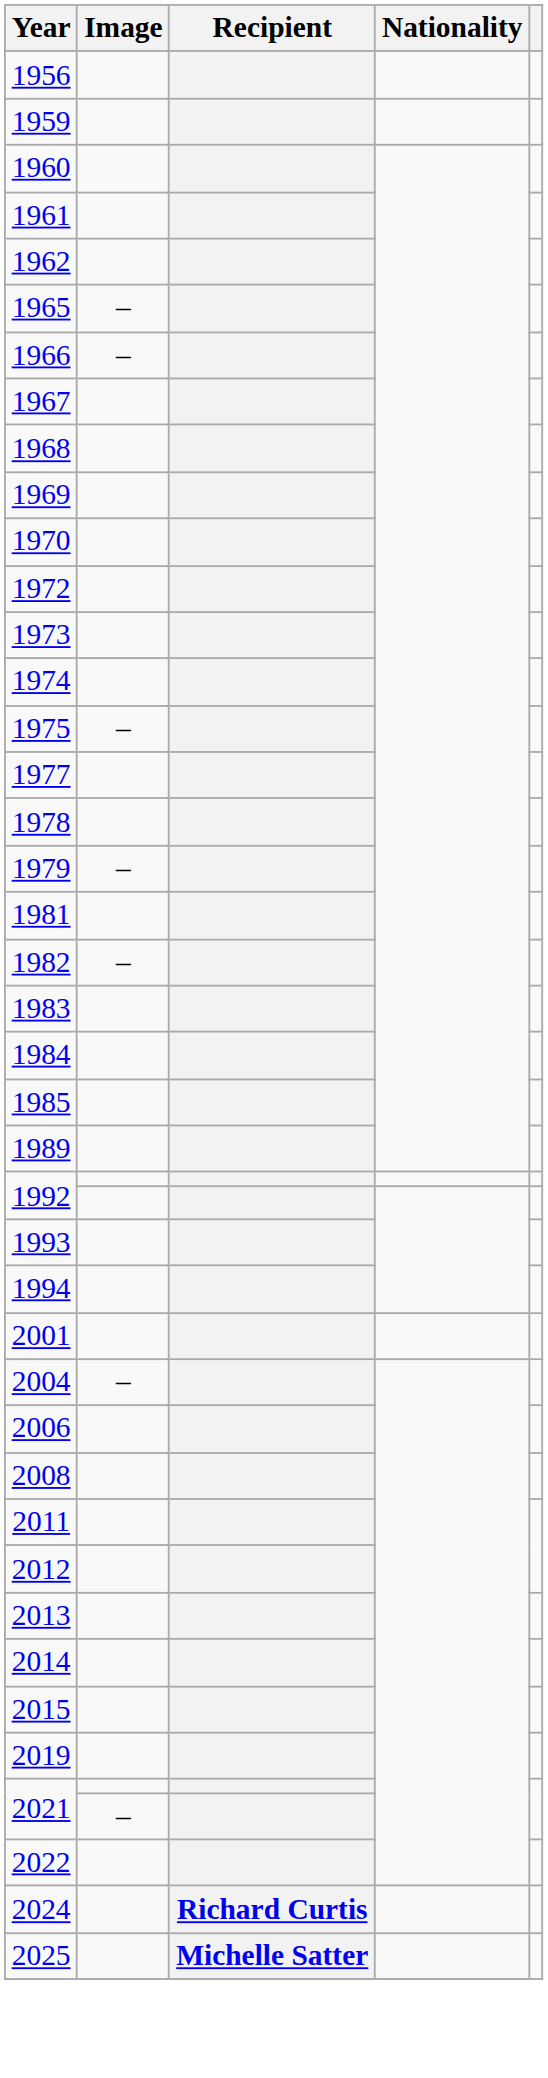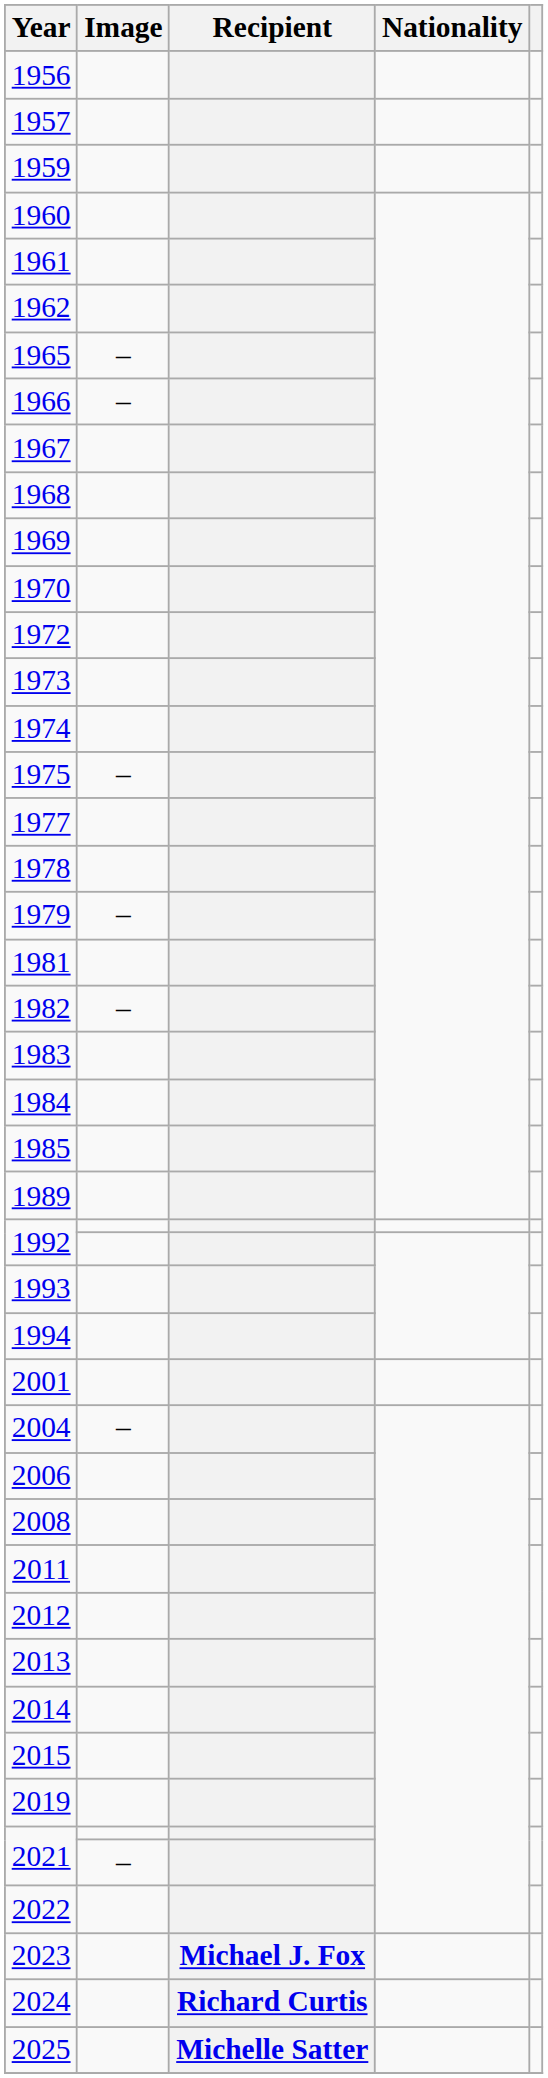+ row: 1957
+ row: 2023 | Michael J. Fox
